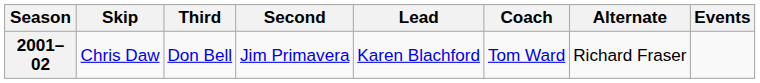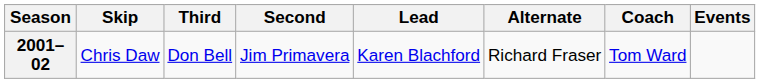columns swapped: Alternate <-> Coach
